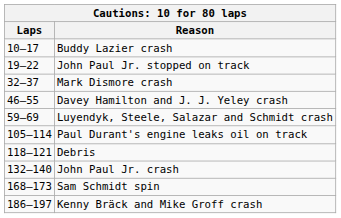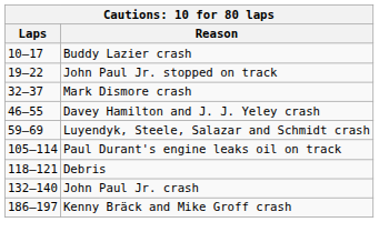- row: 168–173 | Sam Schmidt spin
